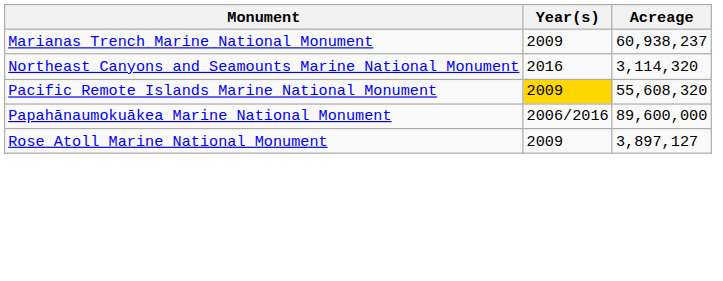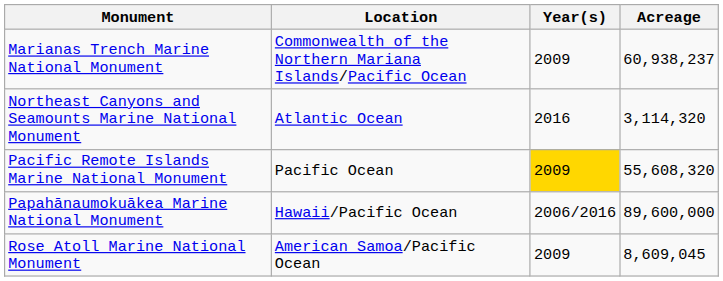+ column: Location | Commonwealth of the Northern Mariana Islands/Pacific Ocean | Atlantic Ocean | Pacific Ocean | Hawaii/Pacific Ocean | American Samoa/Pacific Ocean
Rose Atoll Marine National Monument | Acreage: 3,897,127 -> 8,609,045
